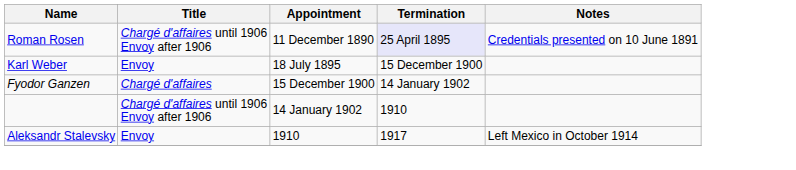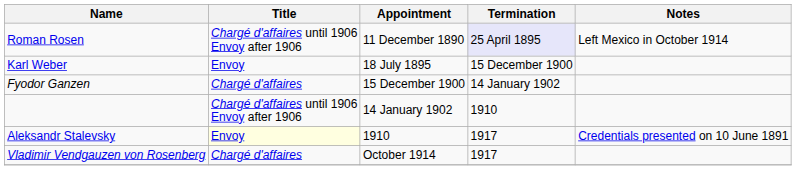Roman Rosen | Notes: Credentials presented on 10 June 1891 -> Left Mexico in October 1914
Aleksandr Stalevsky | Title: no background -> lightyellow background
Aleksandr Stalevsky | Notes: Left Mexico in October 1914 -> Credentials presented on 10 June 1891
+ row: Vladimir Vendgauzen von Rosenberg | Chargé d'affaires | October 1914 | 1917
